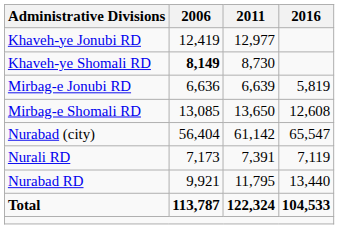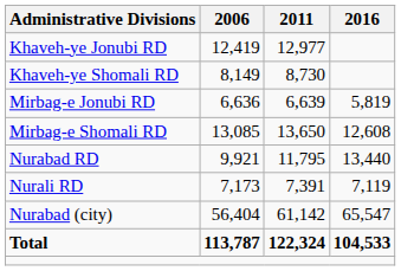Khaveh-ye Shomali RD | 2006: bold -> normal
rows swapped: Nurabad RD <-> Nurabad (city)
